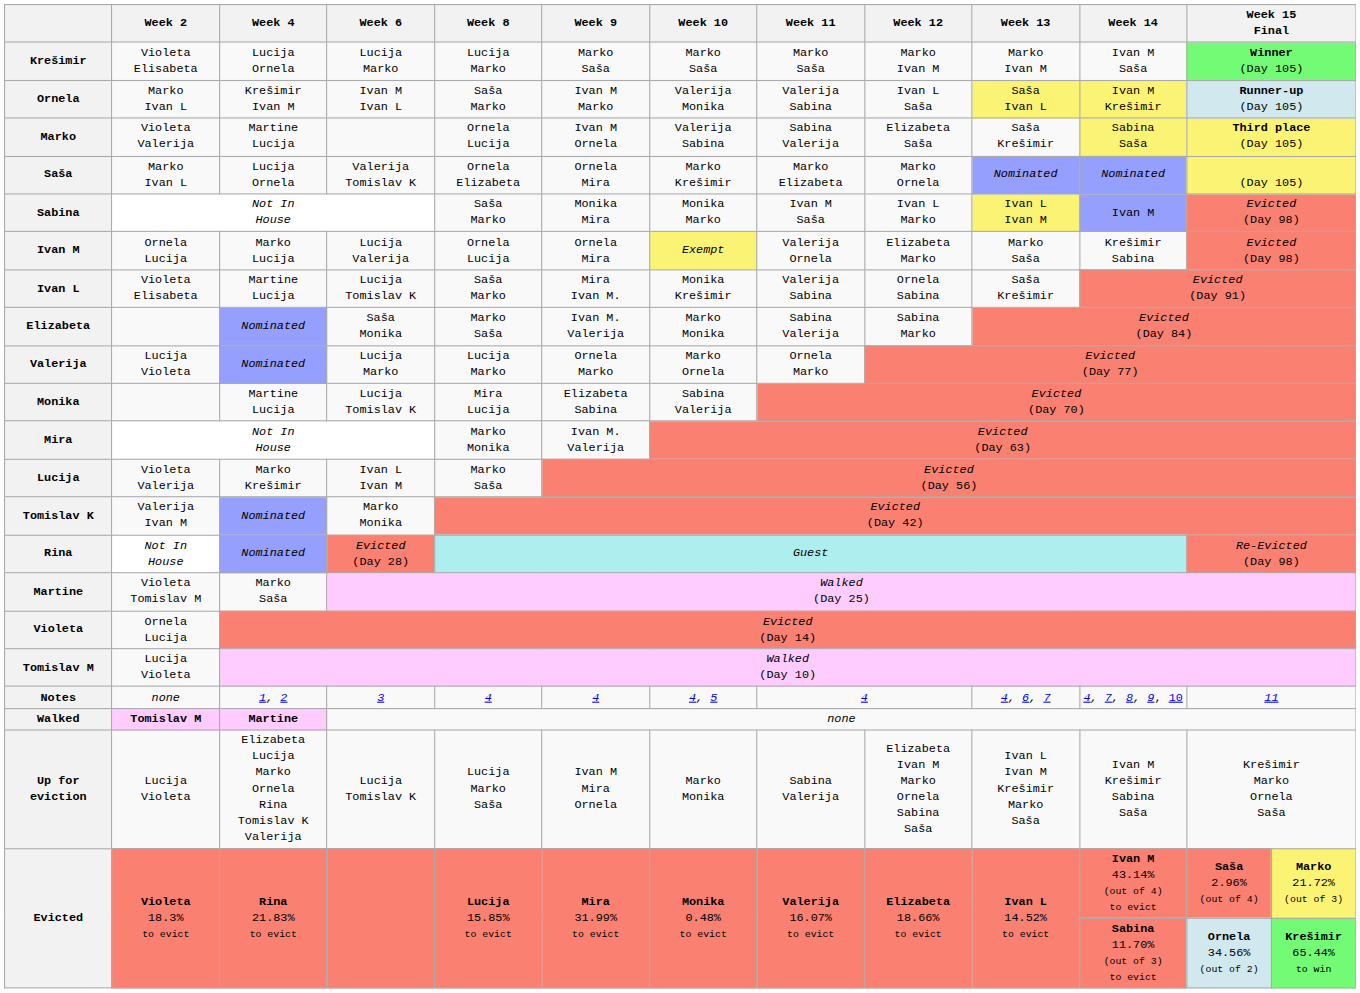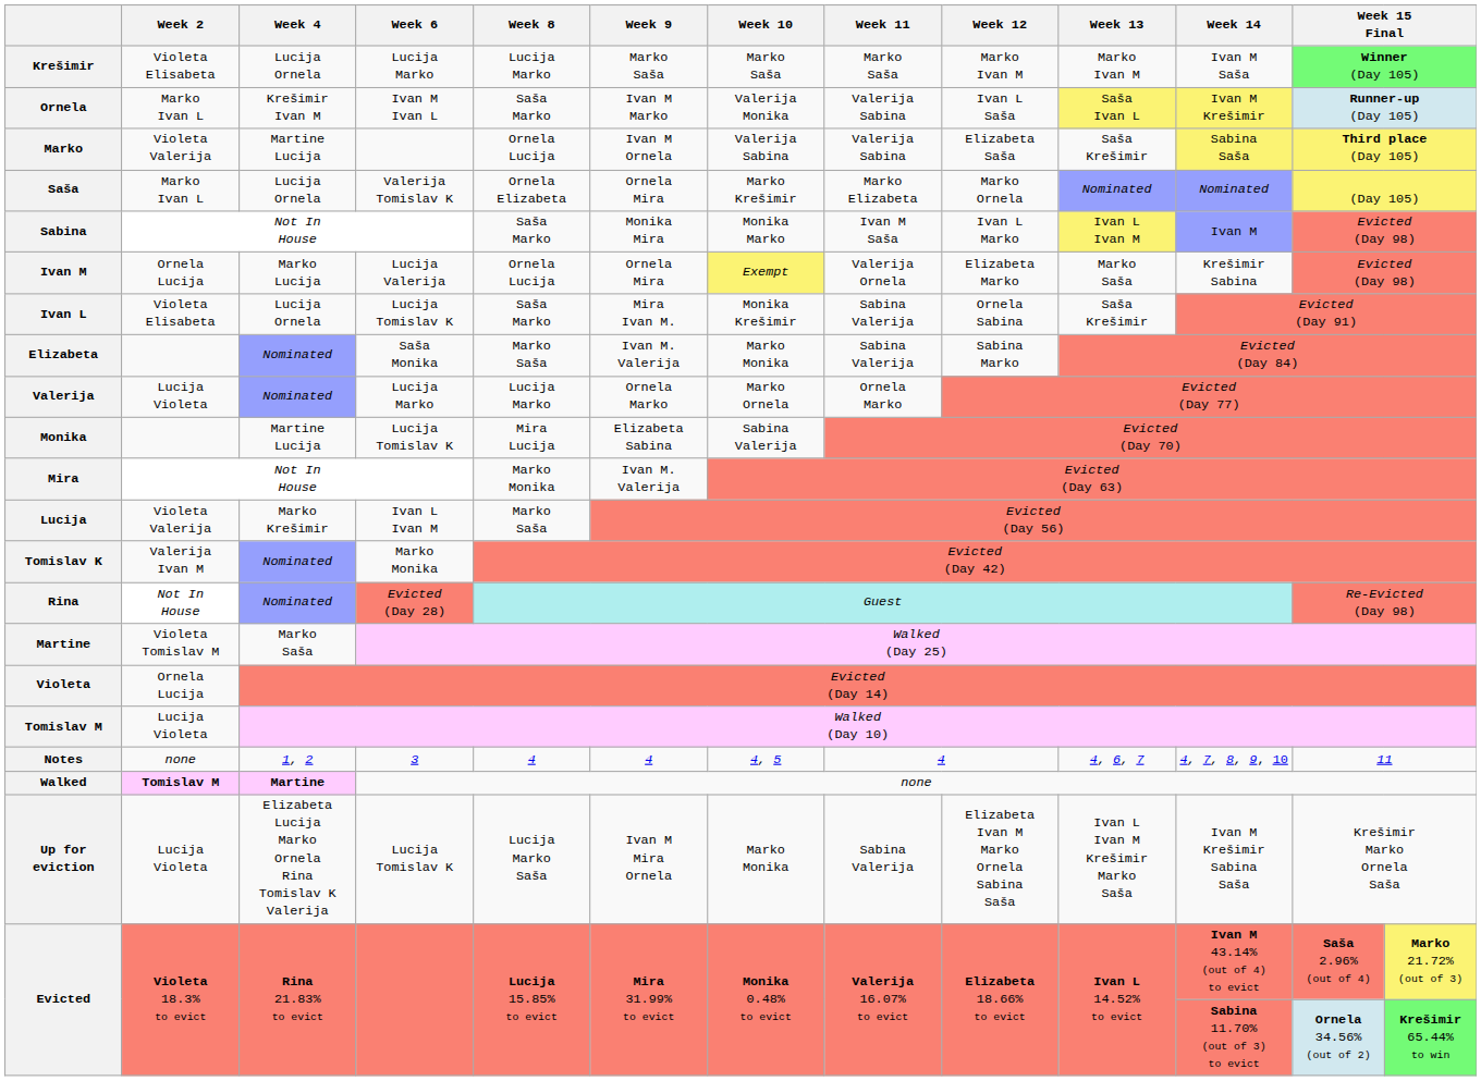Marko | Week 11: Sabina Valerija -> Valerija Sabina
Ivan L | Week 4: Martine Lucija -> Lucija Ornela
Ivan L | Week 11: Valerija Sabina -> Sabina Valerija
